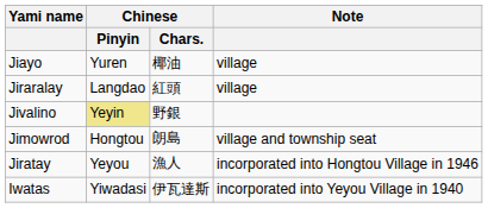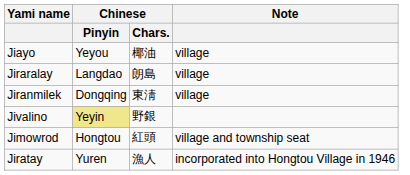Jiayo | Chinese / Pinyin: Yuren -> Yeyou
Jiraralay | Chinese / Chars.: 紅頭 -> 朗島
+ row: Jiranmilek | Dongqing | 東淸 | village
Jimowrod | Chinese / Chars.: 朗島 -> 紅頭
Jiratay | Chinese / Pinyin: Yeyou -> Yuren
- row: Iwatas | Yiwadasi | 伊瓦達斯 | incorporated into Yeyou Village in 1940
